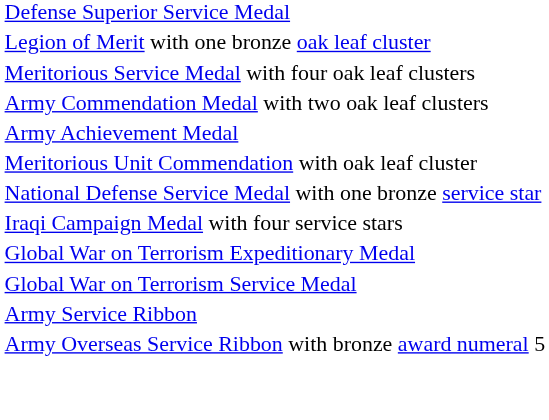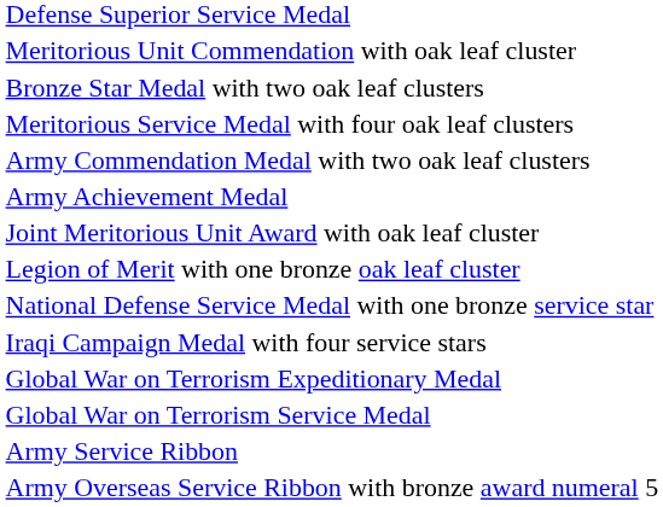rows swapped: Legion of Merit with one bronze oak leaf cluster <-> Meritorious Unit Commendation with oak leaf cluster
+ row: Bronze Star Medal with two oak leaf clusters
+ row: Joint Meritorious Unit Award with oak leaf cluster
